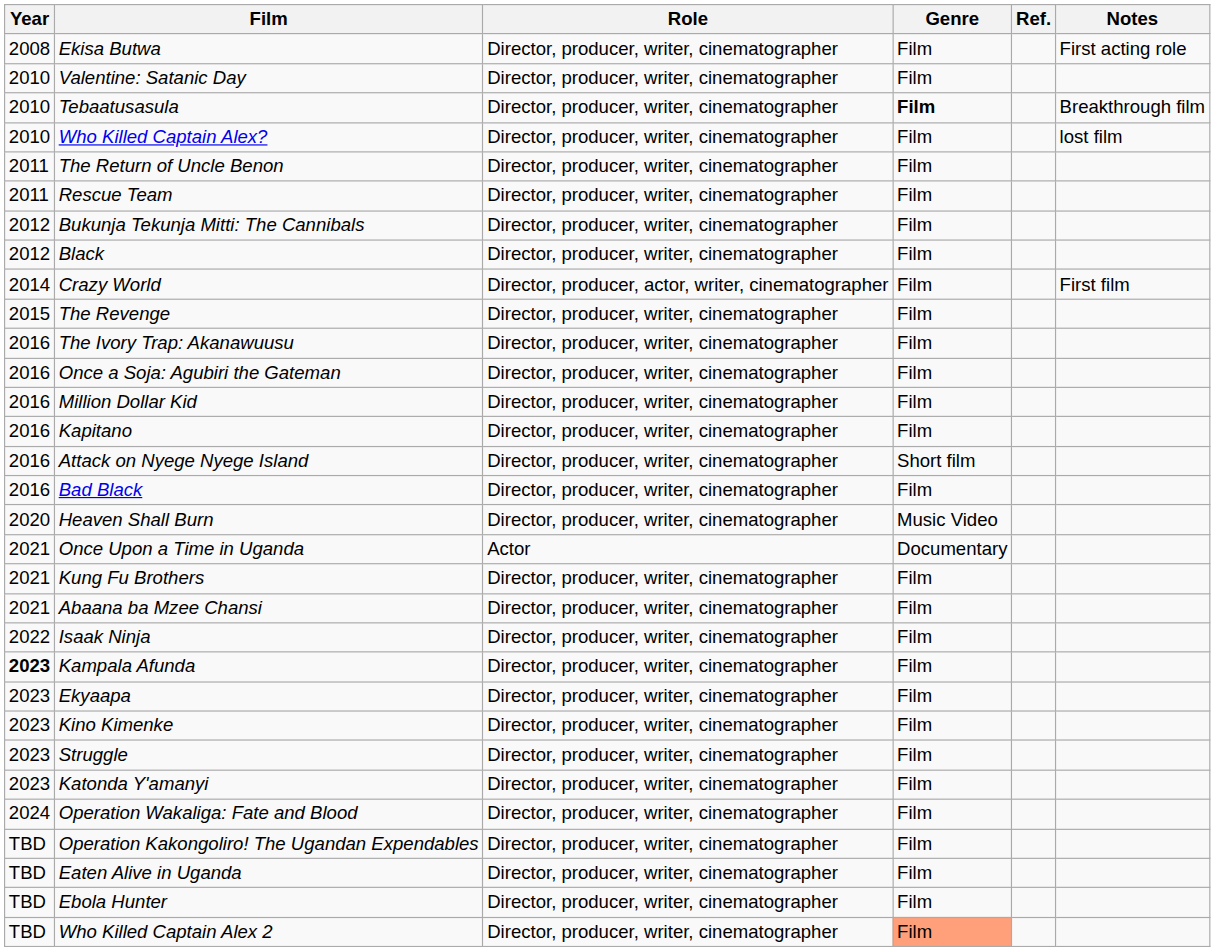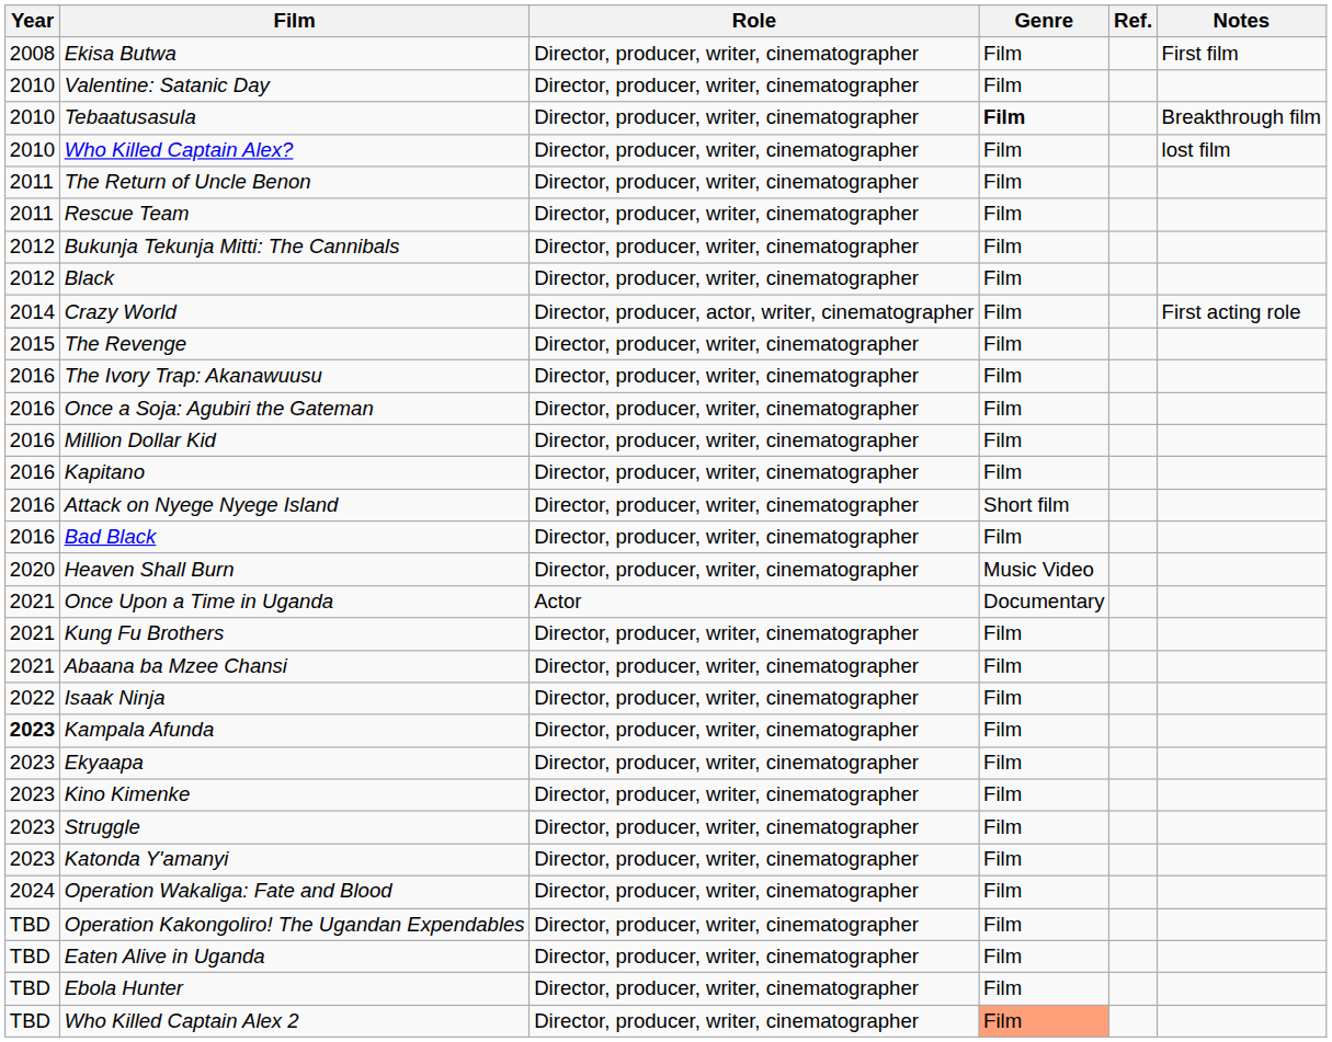Ekisa Butwa | Notes: First acting role -> First film
Crazy World | Notes: First film -> First acting role
